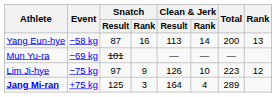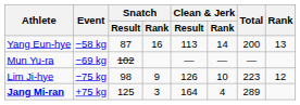Mun Yu-ra | Snatch / Result: 101 -> 102
Lim Ji-hye | Snatch / Result: 97 -> 98
